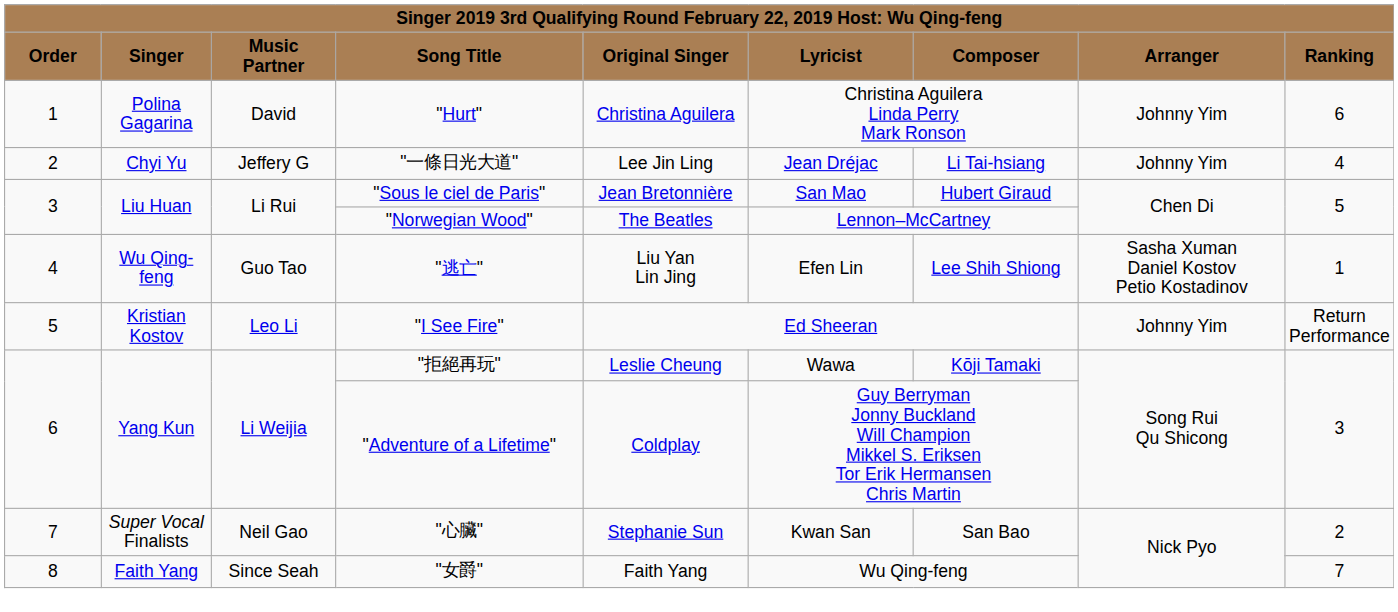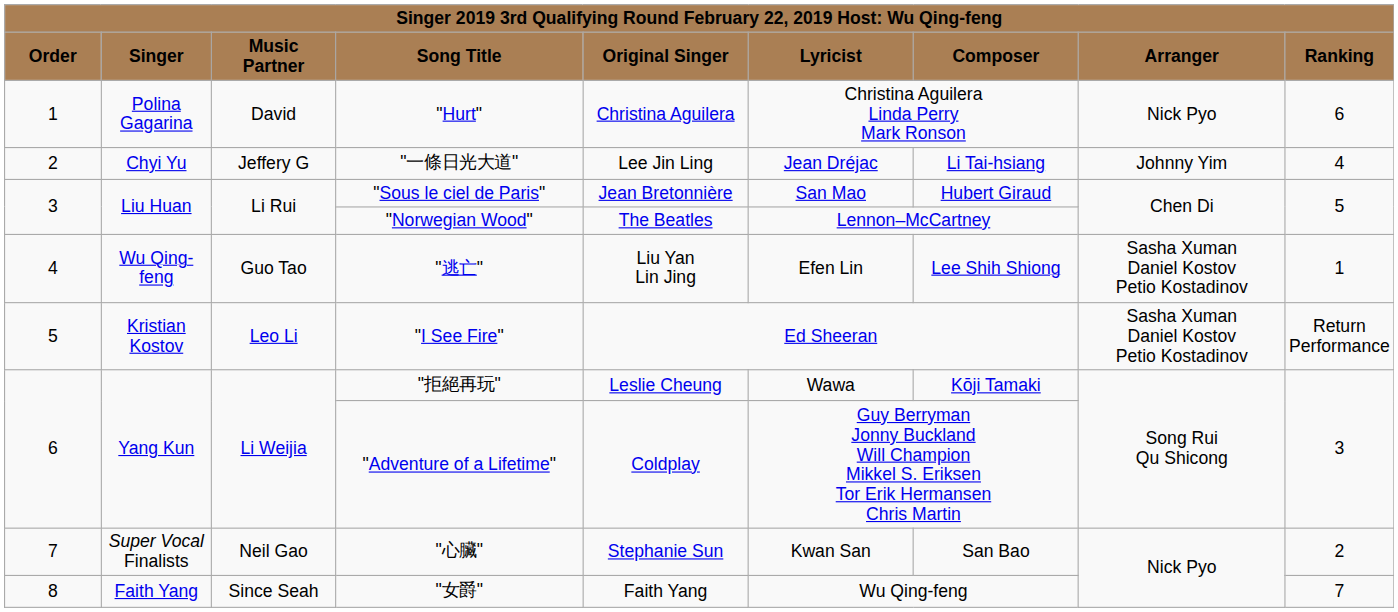"Hurt" | column 8: Johnny Yim -> Nick Pyo
"I See Fire" | column 8: Johnny Yim -> Sasha Xuman Daniel Kostov Petio Kostadinov
